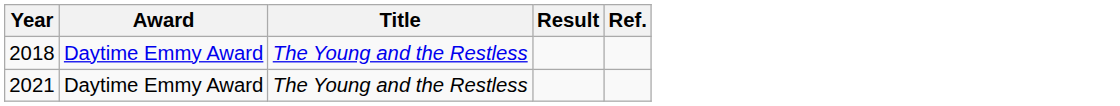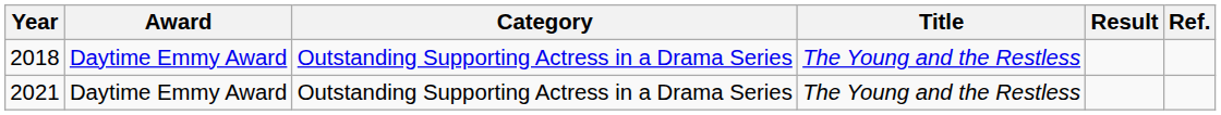+ column: Category | Outstanding Supporting Actress in a Drama Series | Outstanding Supporting Actress in a Drama Series
